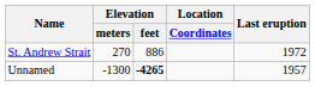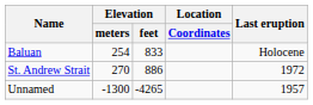+ row: Baluan | 254 | 833 | Holocene
Unnamed | Elevation / feet: bold -> normal
